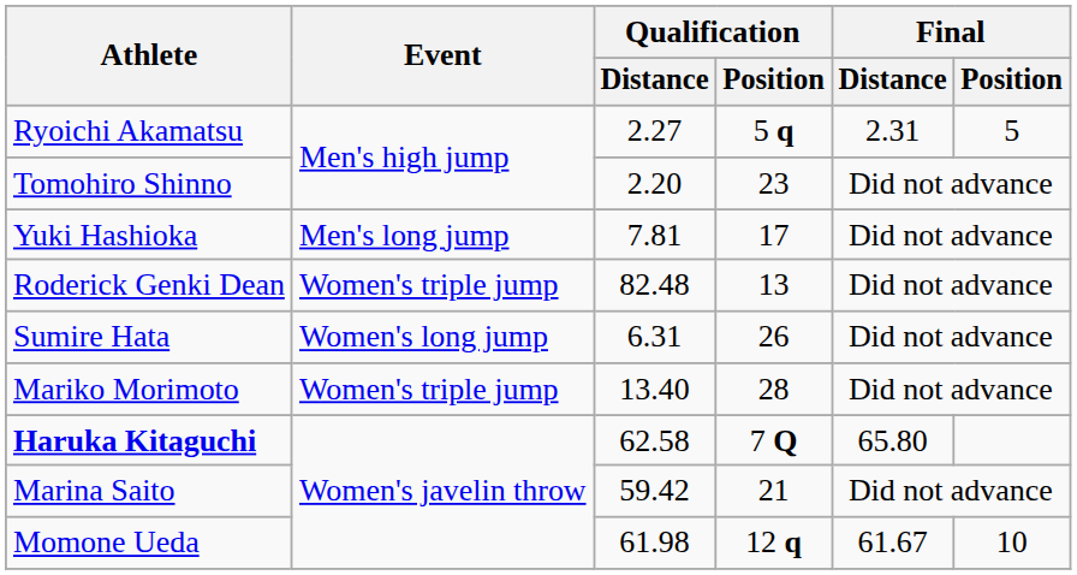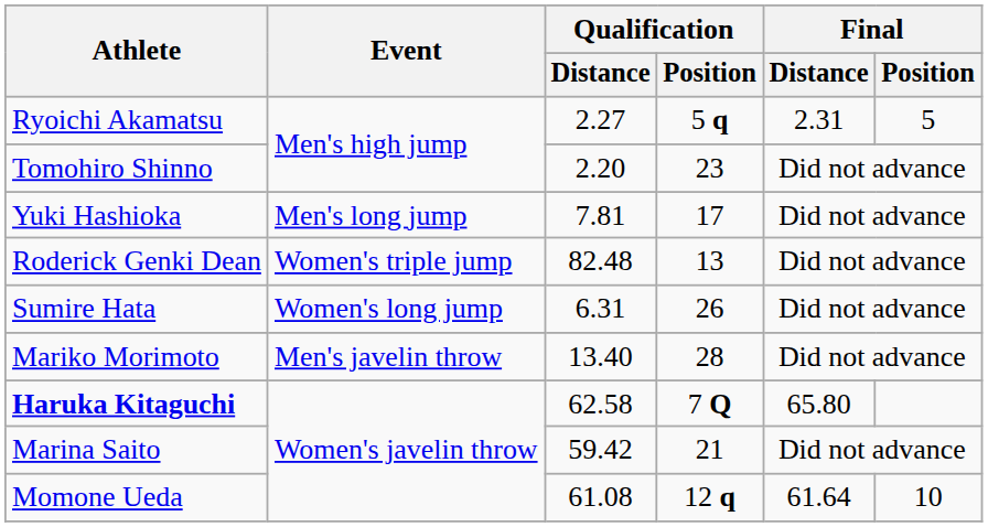Mariko Morimoto | Event: Women's triple jump -> Men's javelin throw
Momone Ueda | Qualification / Distance: 61.98 -> 61.08
Momone Ueda | Final / Distance: 61.67 -> 61.64
